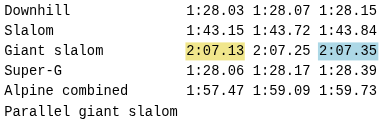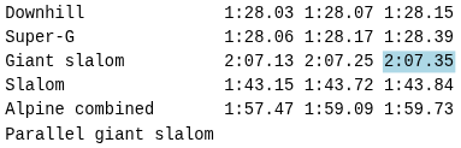rows swapped: Super-G <-> Slalom
Giant slalom | column 3: khaki background -> no background
